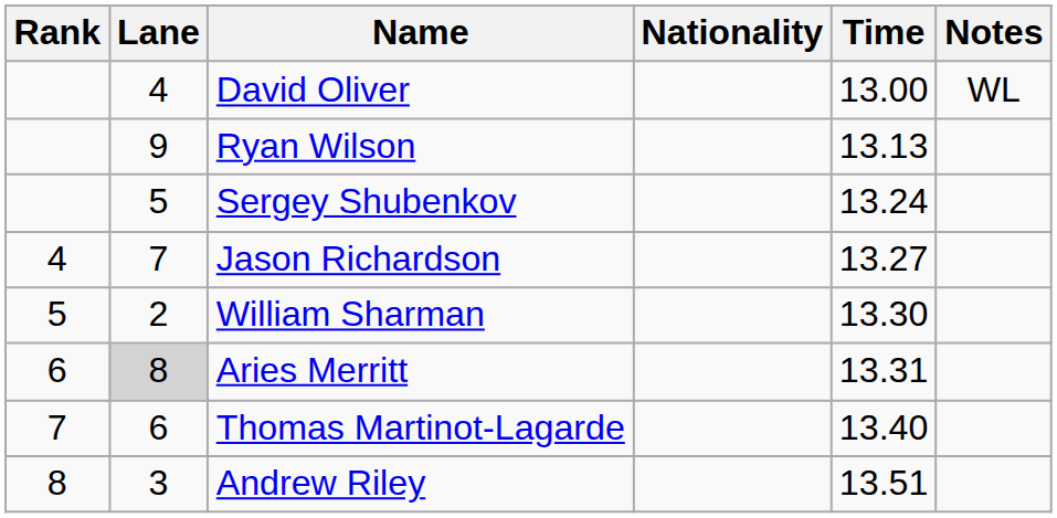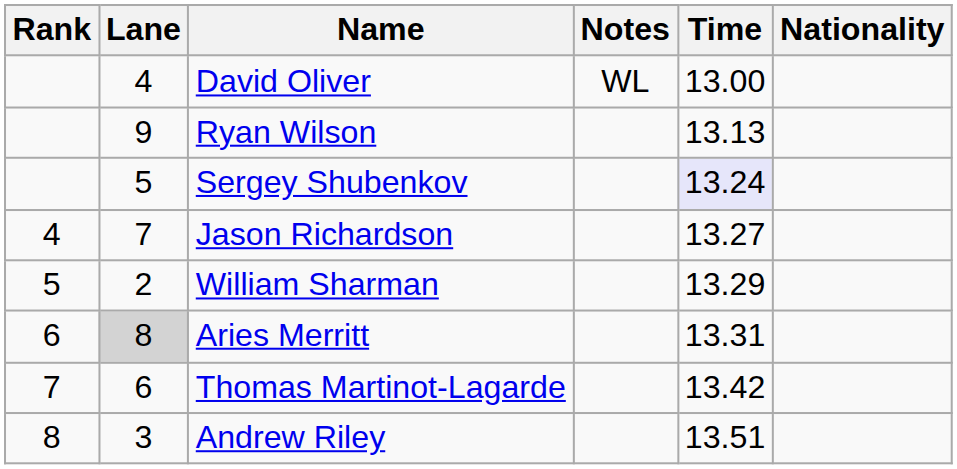columns swapped: Nationality <-> Notes
Sergey Shubenkov | Time: no background -> lavender background
William Sharman | Time: 13.30 -> 13.29
Thomas Martinot-Lagarde | Time: 13.40 -> 13.42
